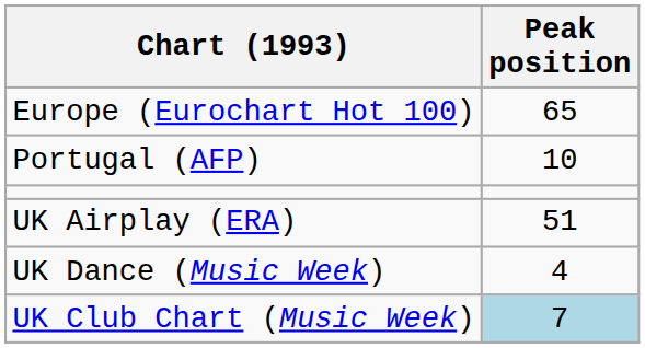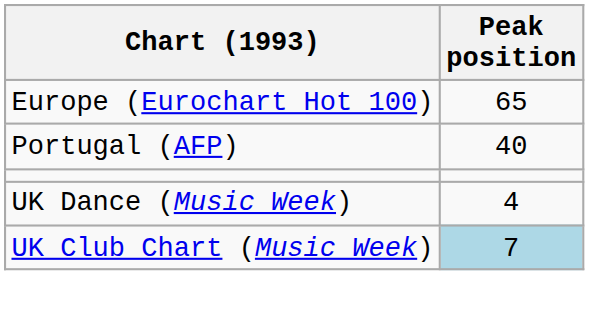Portugal (AFP) | Peak position: 10 -> 40
- row: UK Airplay (ERA) | 51
